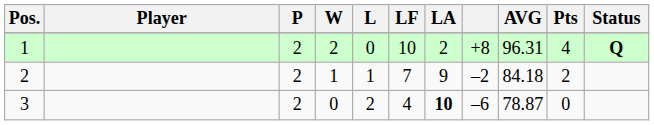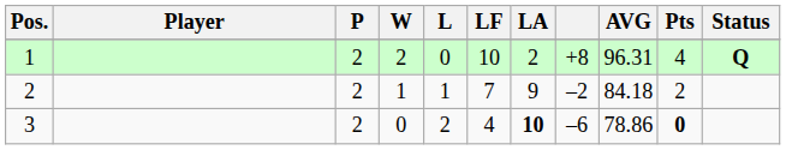3 | AVG: 78.87 -> 78.86
3 | Pts: normal -> bold
